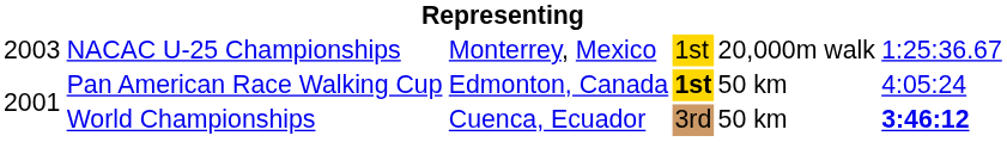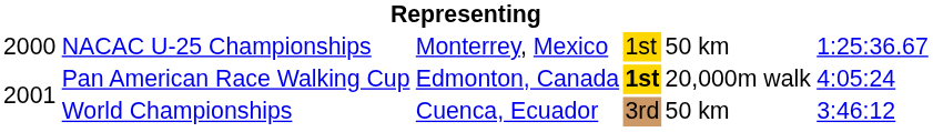NACAC U-25 Championships | column 1: 2003 -> 2000
NACAC U-25 Championships | column 5: 20,000m walk -> 50 km
Pan American Race Walking Cup | column 5: 50 km -> 20,000m walk
World Championships | column 6: bold -> normal
